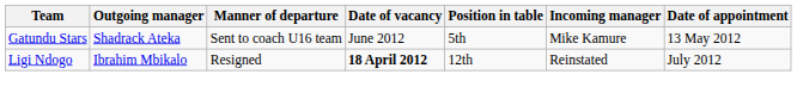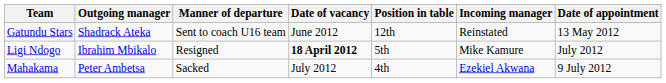Gatundu Stars | Position in table: 5th -> 12th
Gatundu Stars | Incoming manager: Mike Kamure -> Reinstated
Ligi Ndogo | Position in table: 12th -> 5th
Ligi Ndogo | Incoming manager: Reinstated -> Mike Kamure
+ row: Mahakama | Peter Ambetsa | Sacked | July 2012 | 4th | Ezekiel Akwana | 9 July 2012
